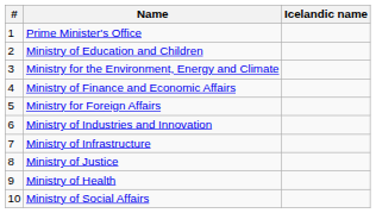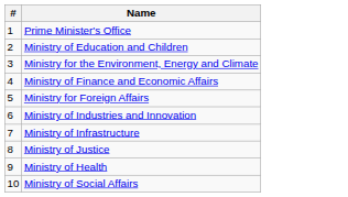- column: Icelandic name
